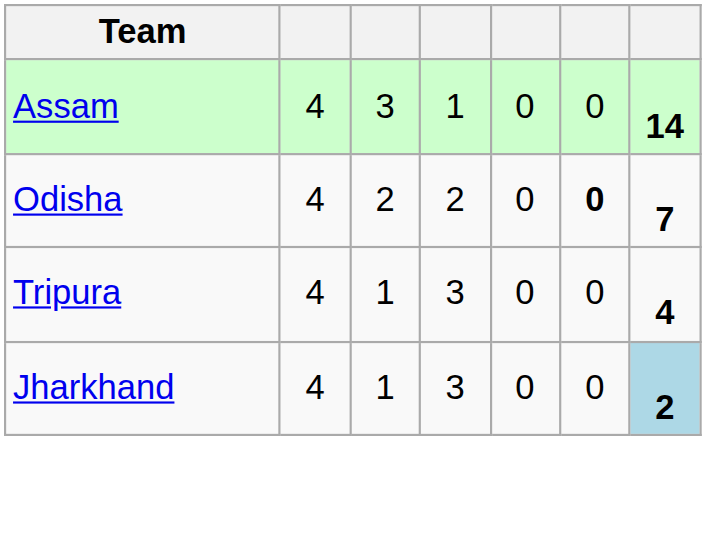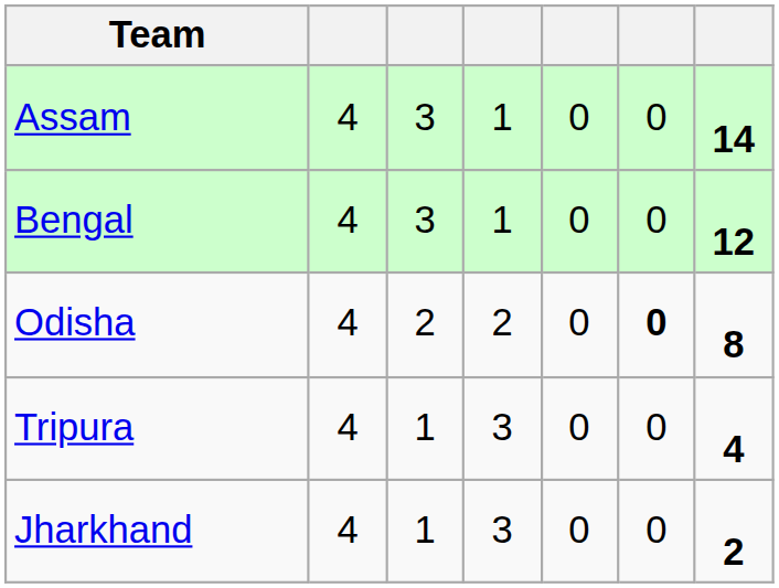+ row: Bengal | 4 | 3 | 1 | 0 | 0 | 12
Odisha | column 7: 7 -> 8
Jharkhand | column 7: lightblue background -> no background
